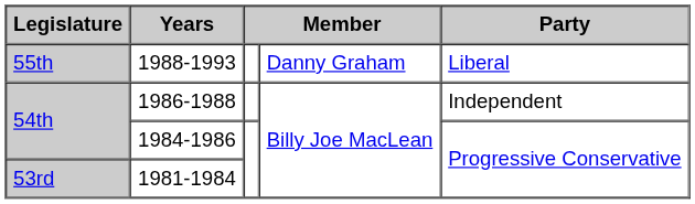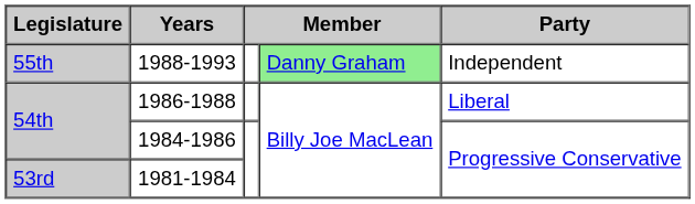1988-1993 | column 4: no background -> lightgreen background
1988-1993 | Party: Liberal -> Independent
1986-1988 | Party: Independent -> Liberal
